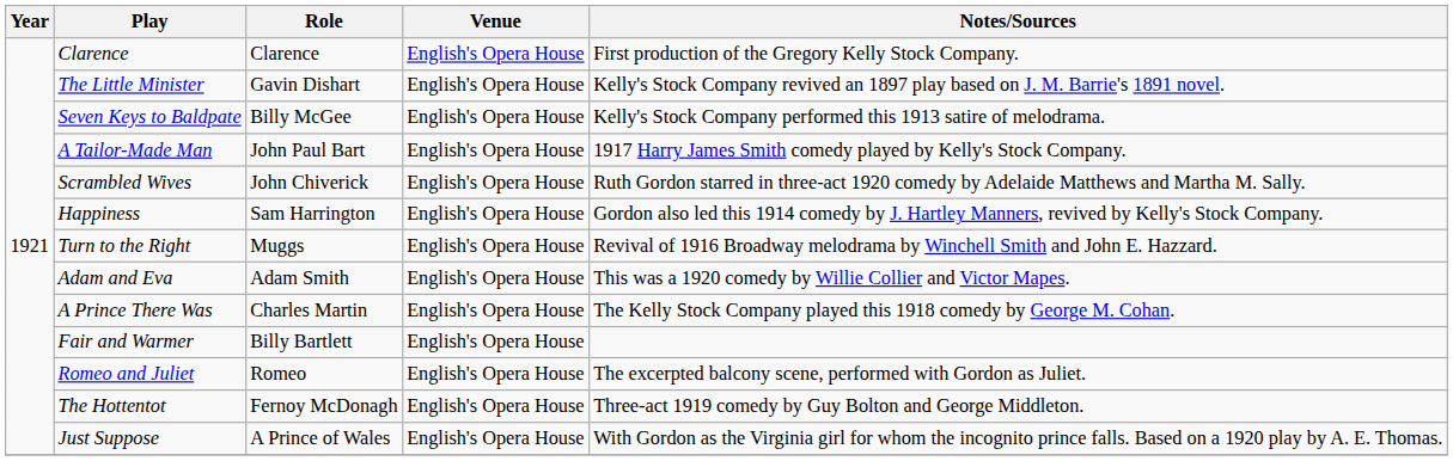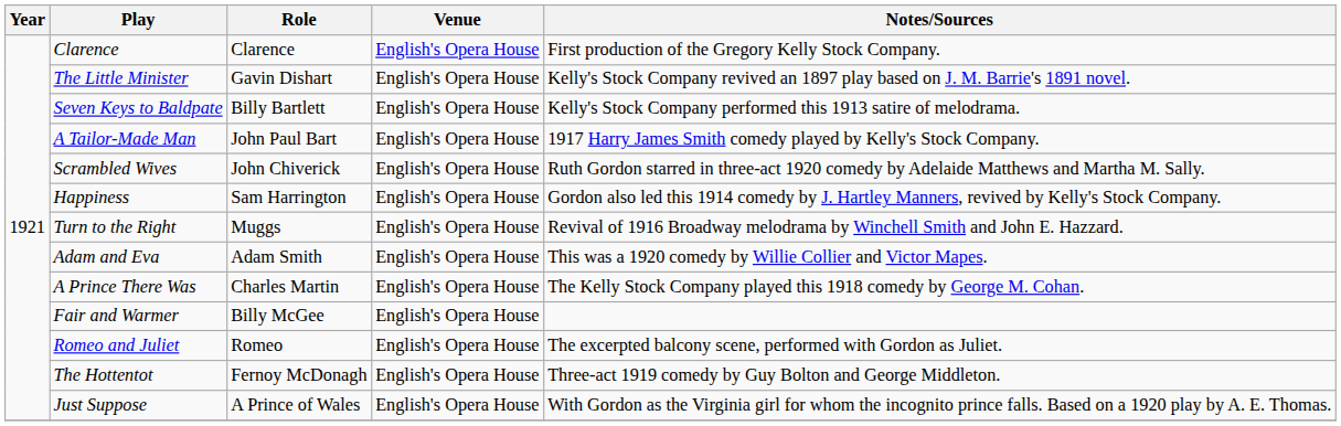Seven Keys to Baldpate | Role: Billy McGee -> Billy Bartlett
Fair and Warmer | Role: Billy Bartlett -> Billy McGee
